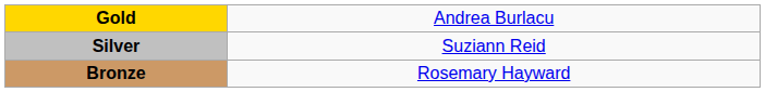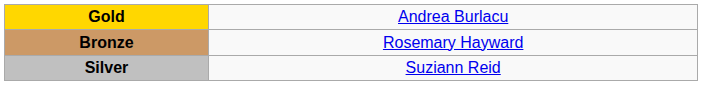rows swapped: Silver <-> Bronze
